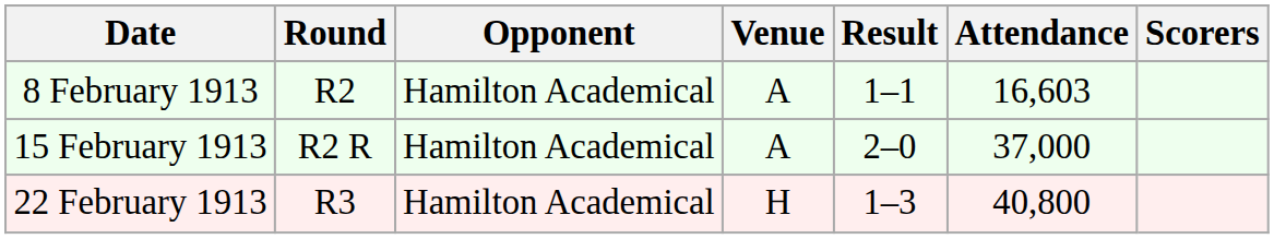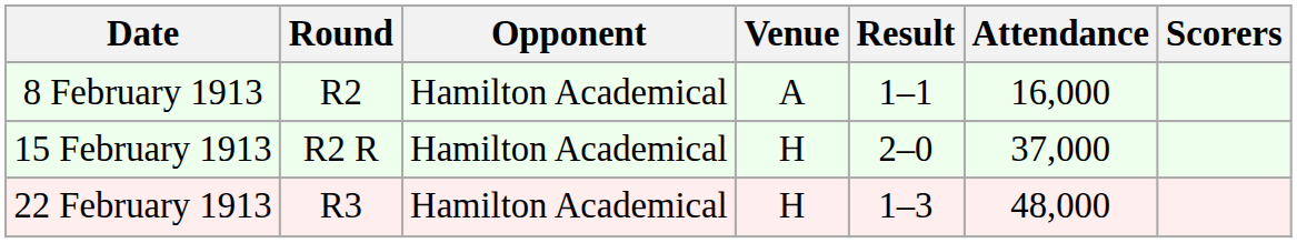8 February 1913 | Attendance: 16,603 -> 16,000
15 February 1913 | Venue: A -> H
22 February 1913 | Attendance: 40,800 -> 48,000
